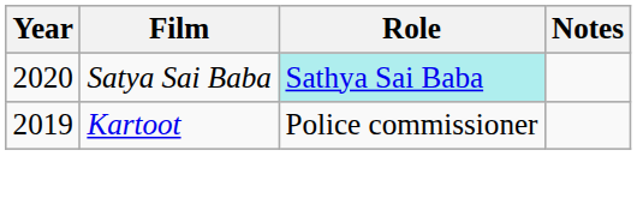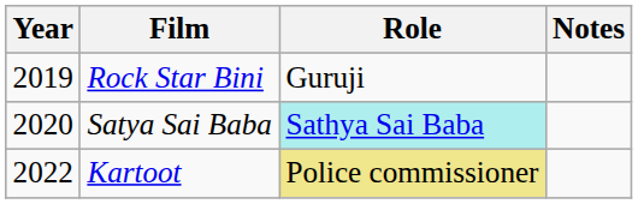+ row: 2019 | Rock Star Bini | Guruji
Kartoot | Year: 2019 -> 2022
Kartoot | Role: no background -> khaki background
